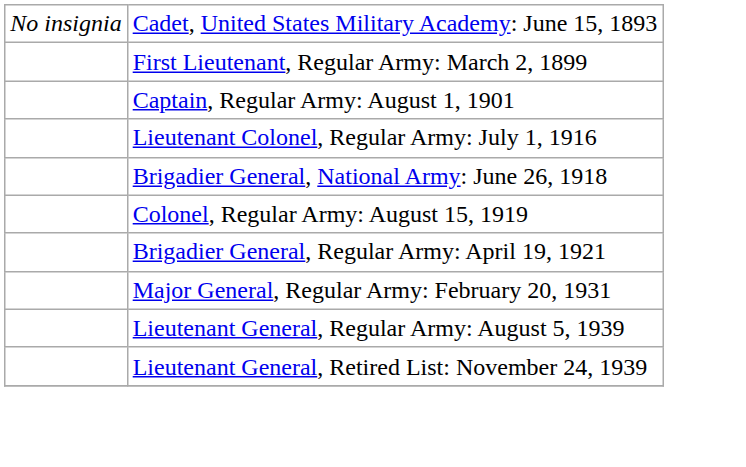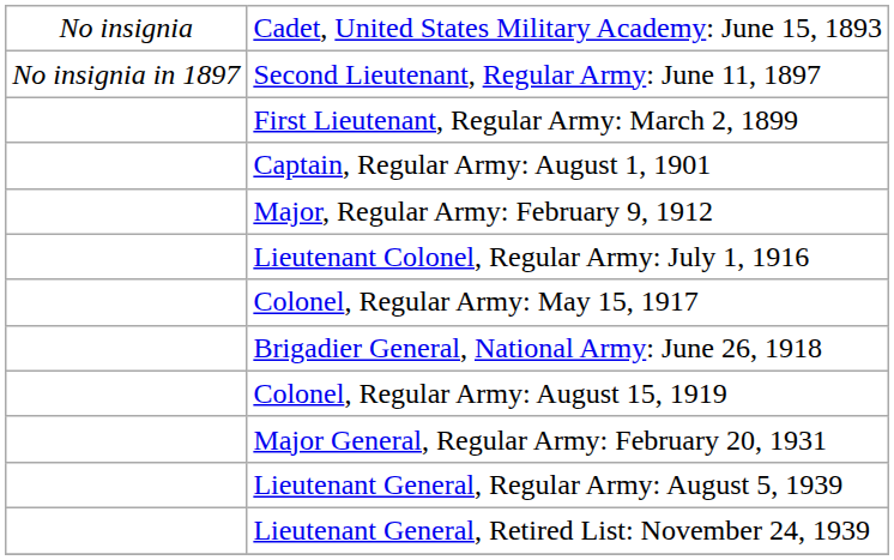+ row: No insignia in 1897 | Second Lieutenant, Regular Army: June 11, 1897
+ row: Major, Regular Army: February 9, 1912
+ row: Colonel, Regular Army: May 15, 1917
- row: Brigadier General, Regular Army: April 19, 1921
